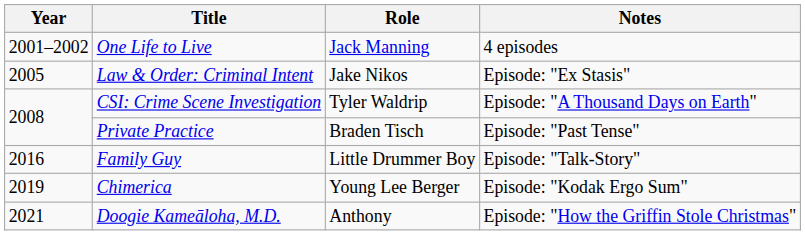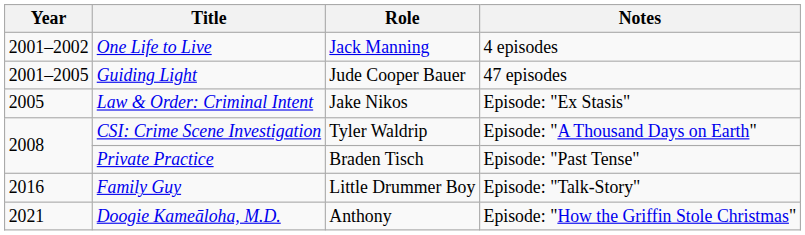+ row: 2001–2005 | Guiding Light | Jude Cooper Bauer | 47 episodes
- row: 2019 | Chimerica | Young Lee Berger | Episode: "Kodak Ergo Sum"
